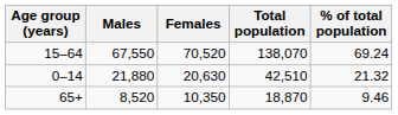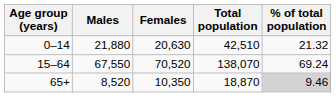rows swapped: 0–14 <-> 15–64
65+ | % of total population: no background -> lightgrey background
